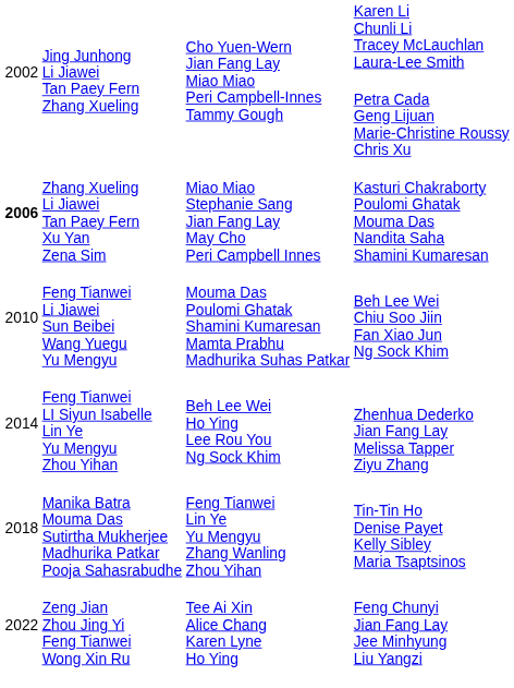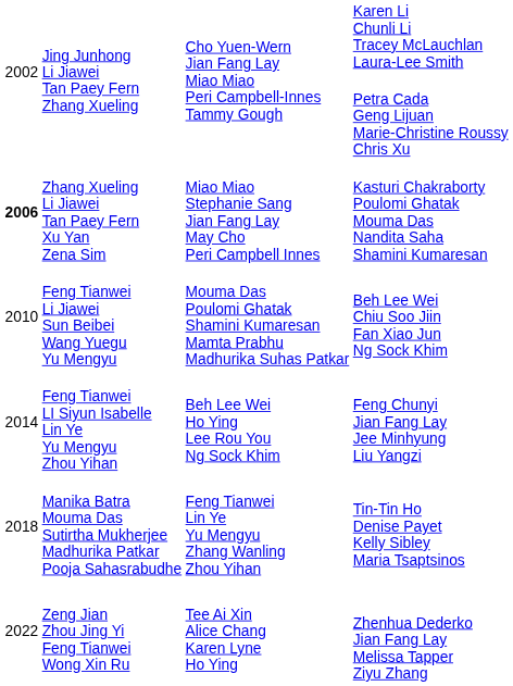Feng Tianwei LI Siyun Isabelle Lin Ye Yu Mengyu Zhou Yihan | column 4: Zhenhua Dederko Jian Fang Lay Melissa Tapper Ziyu Zhang -> Feng Chunyi Jian Fang Lay Jee Minhyung Liu Yangzi
Zeng Jian Zhou Jing Yi Feng Tianwei Wong Xin Ru | column 4: Feng Chunyi Jian Fang Lay Jee Minhyung Liu Yangzi -> Zhenhua Dederko Jian Fang Lay Melissa Tapper Ziyu Zhang
